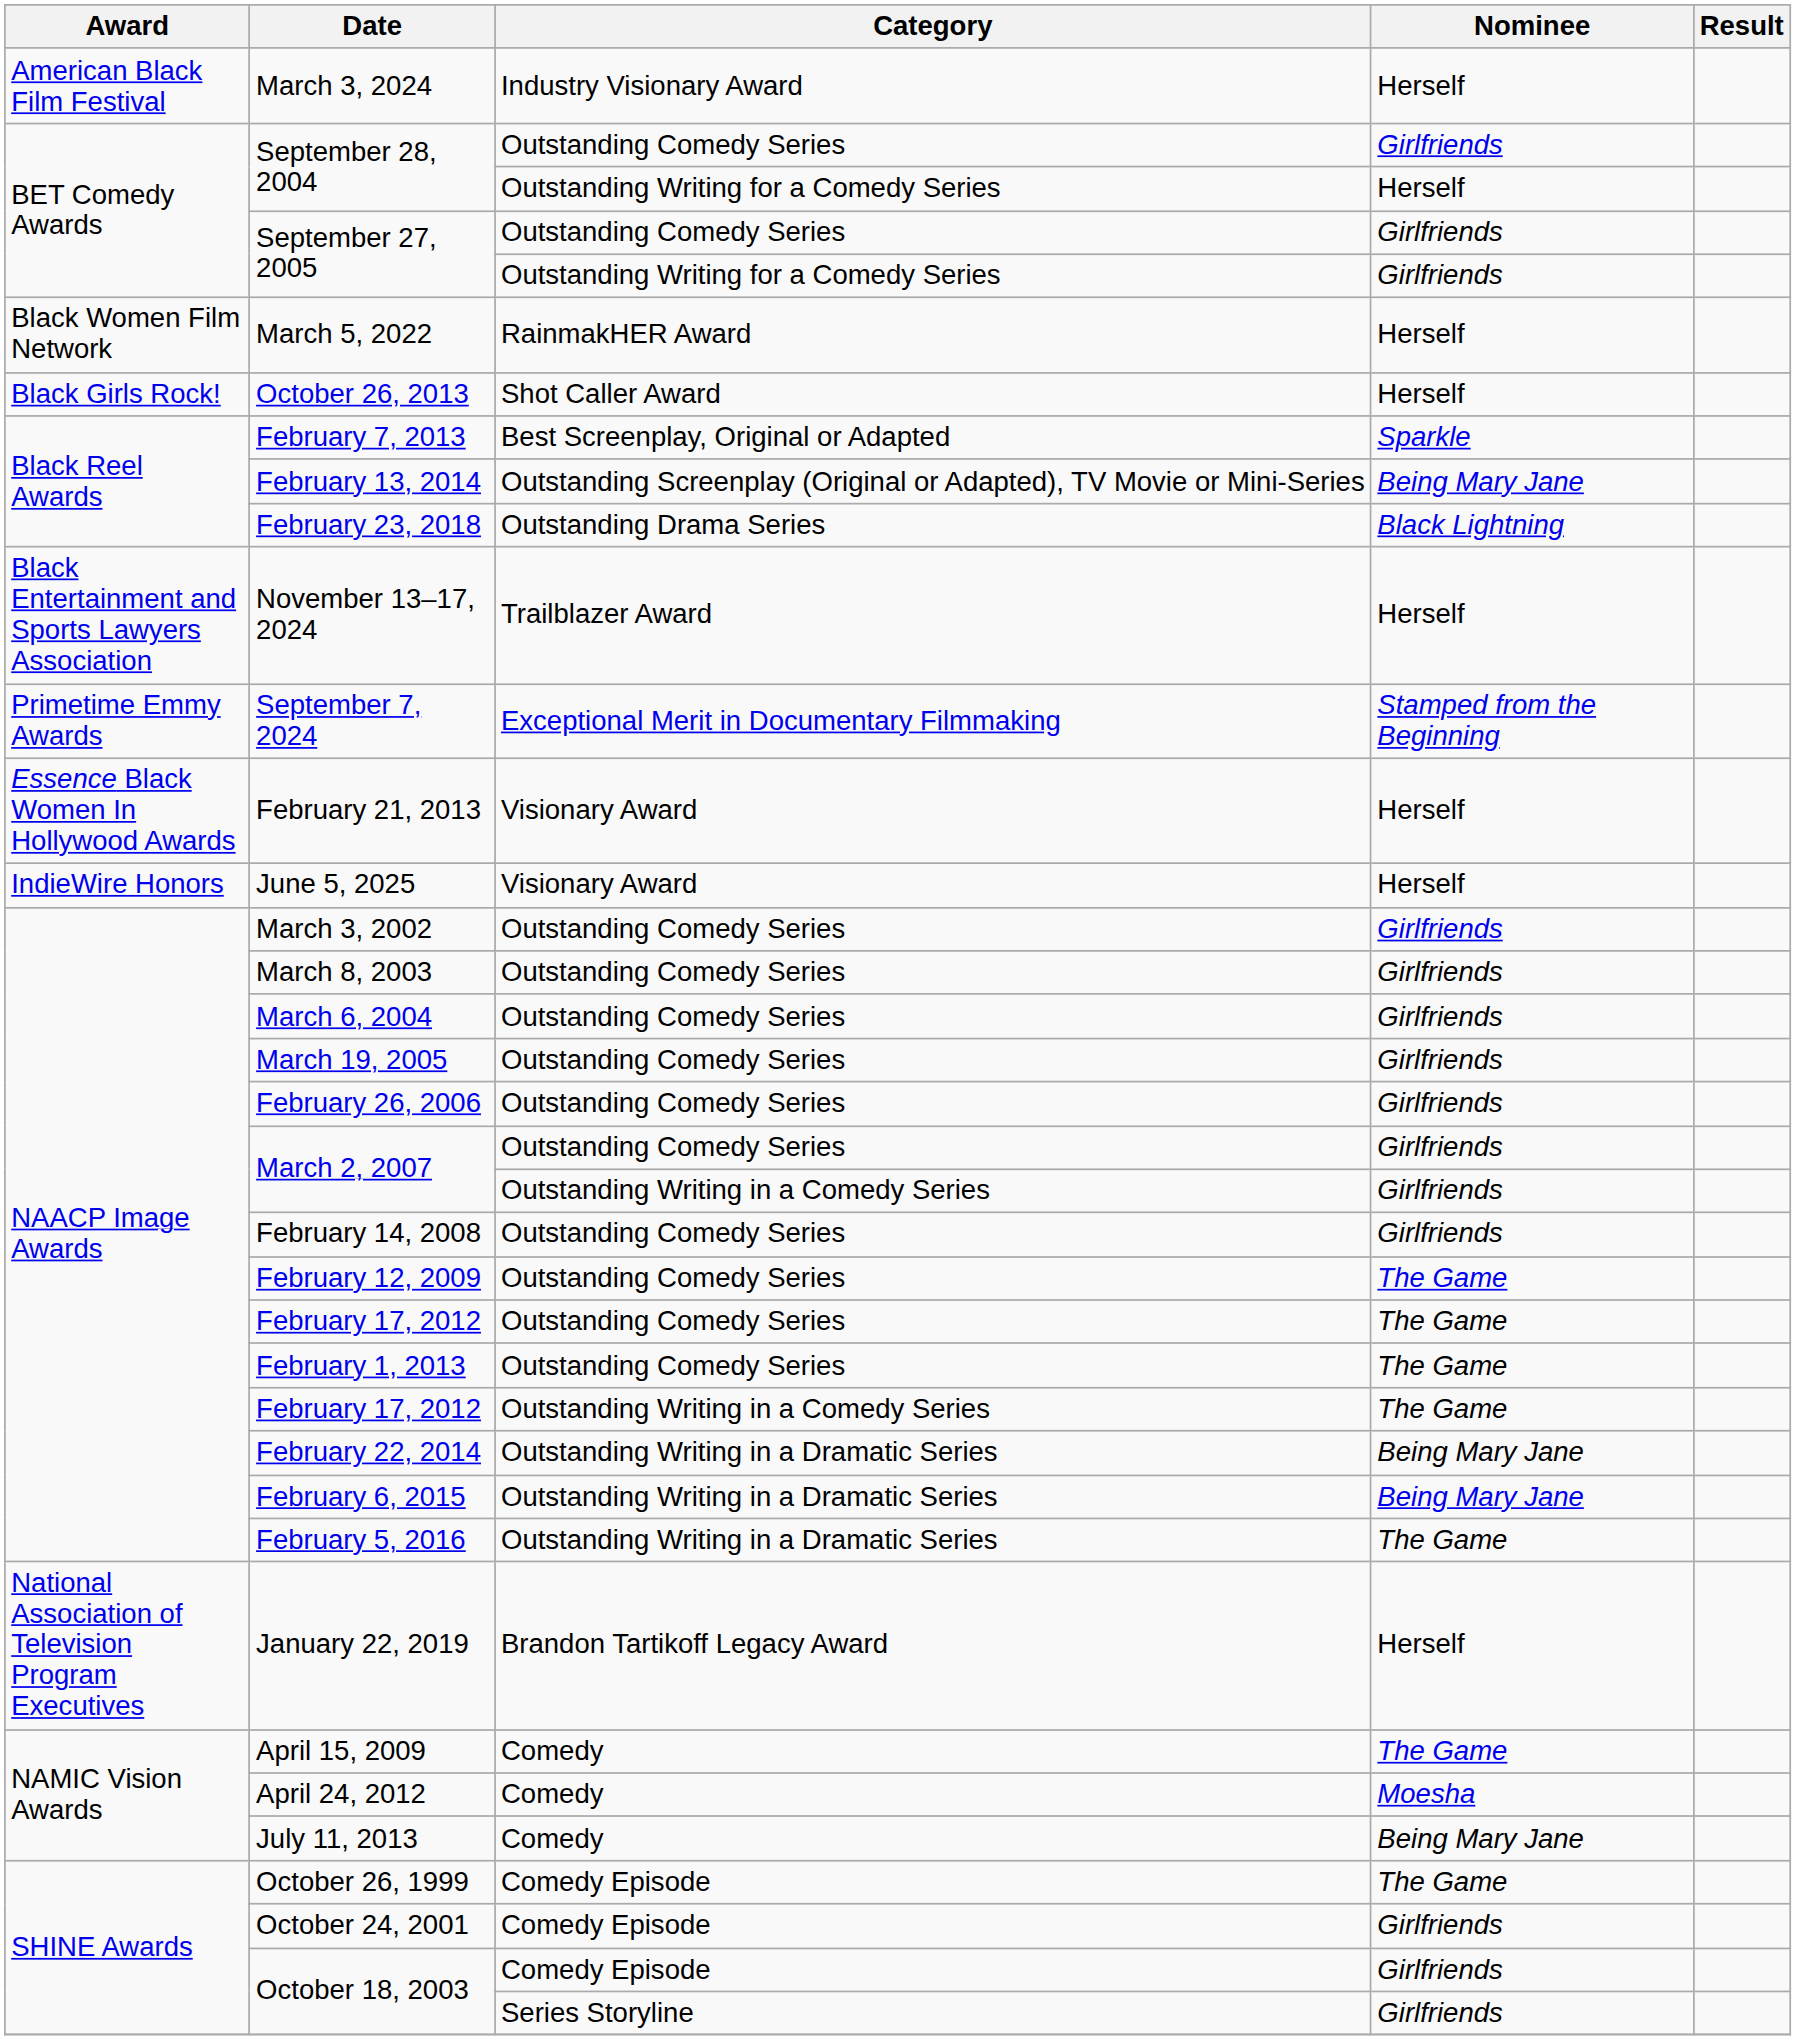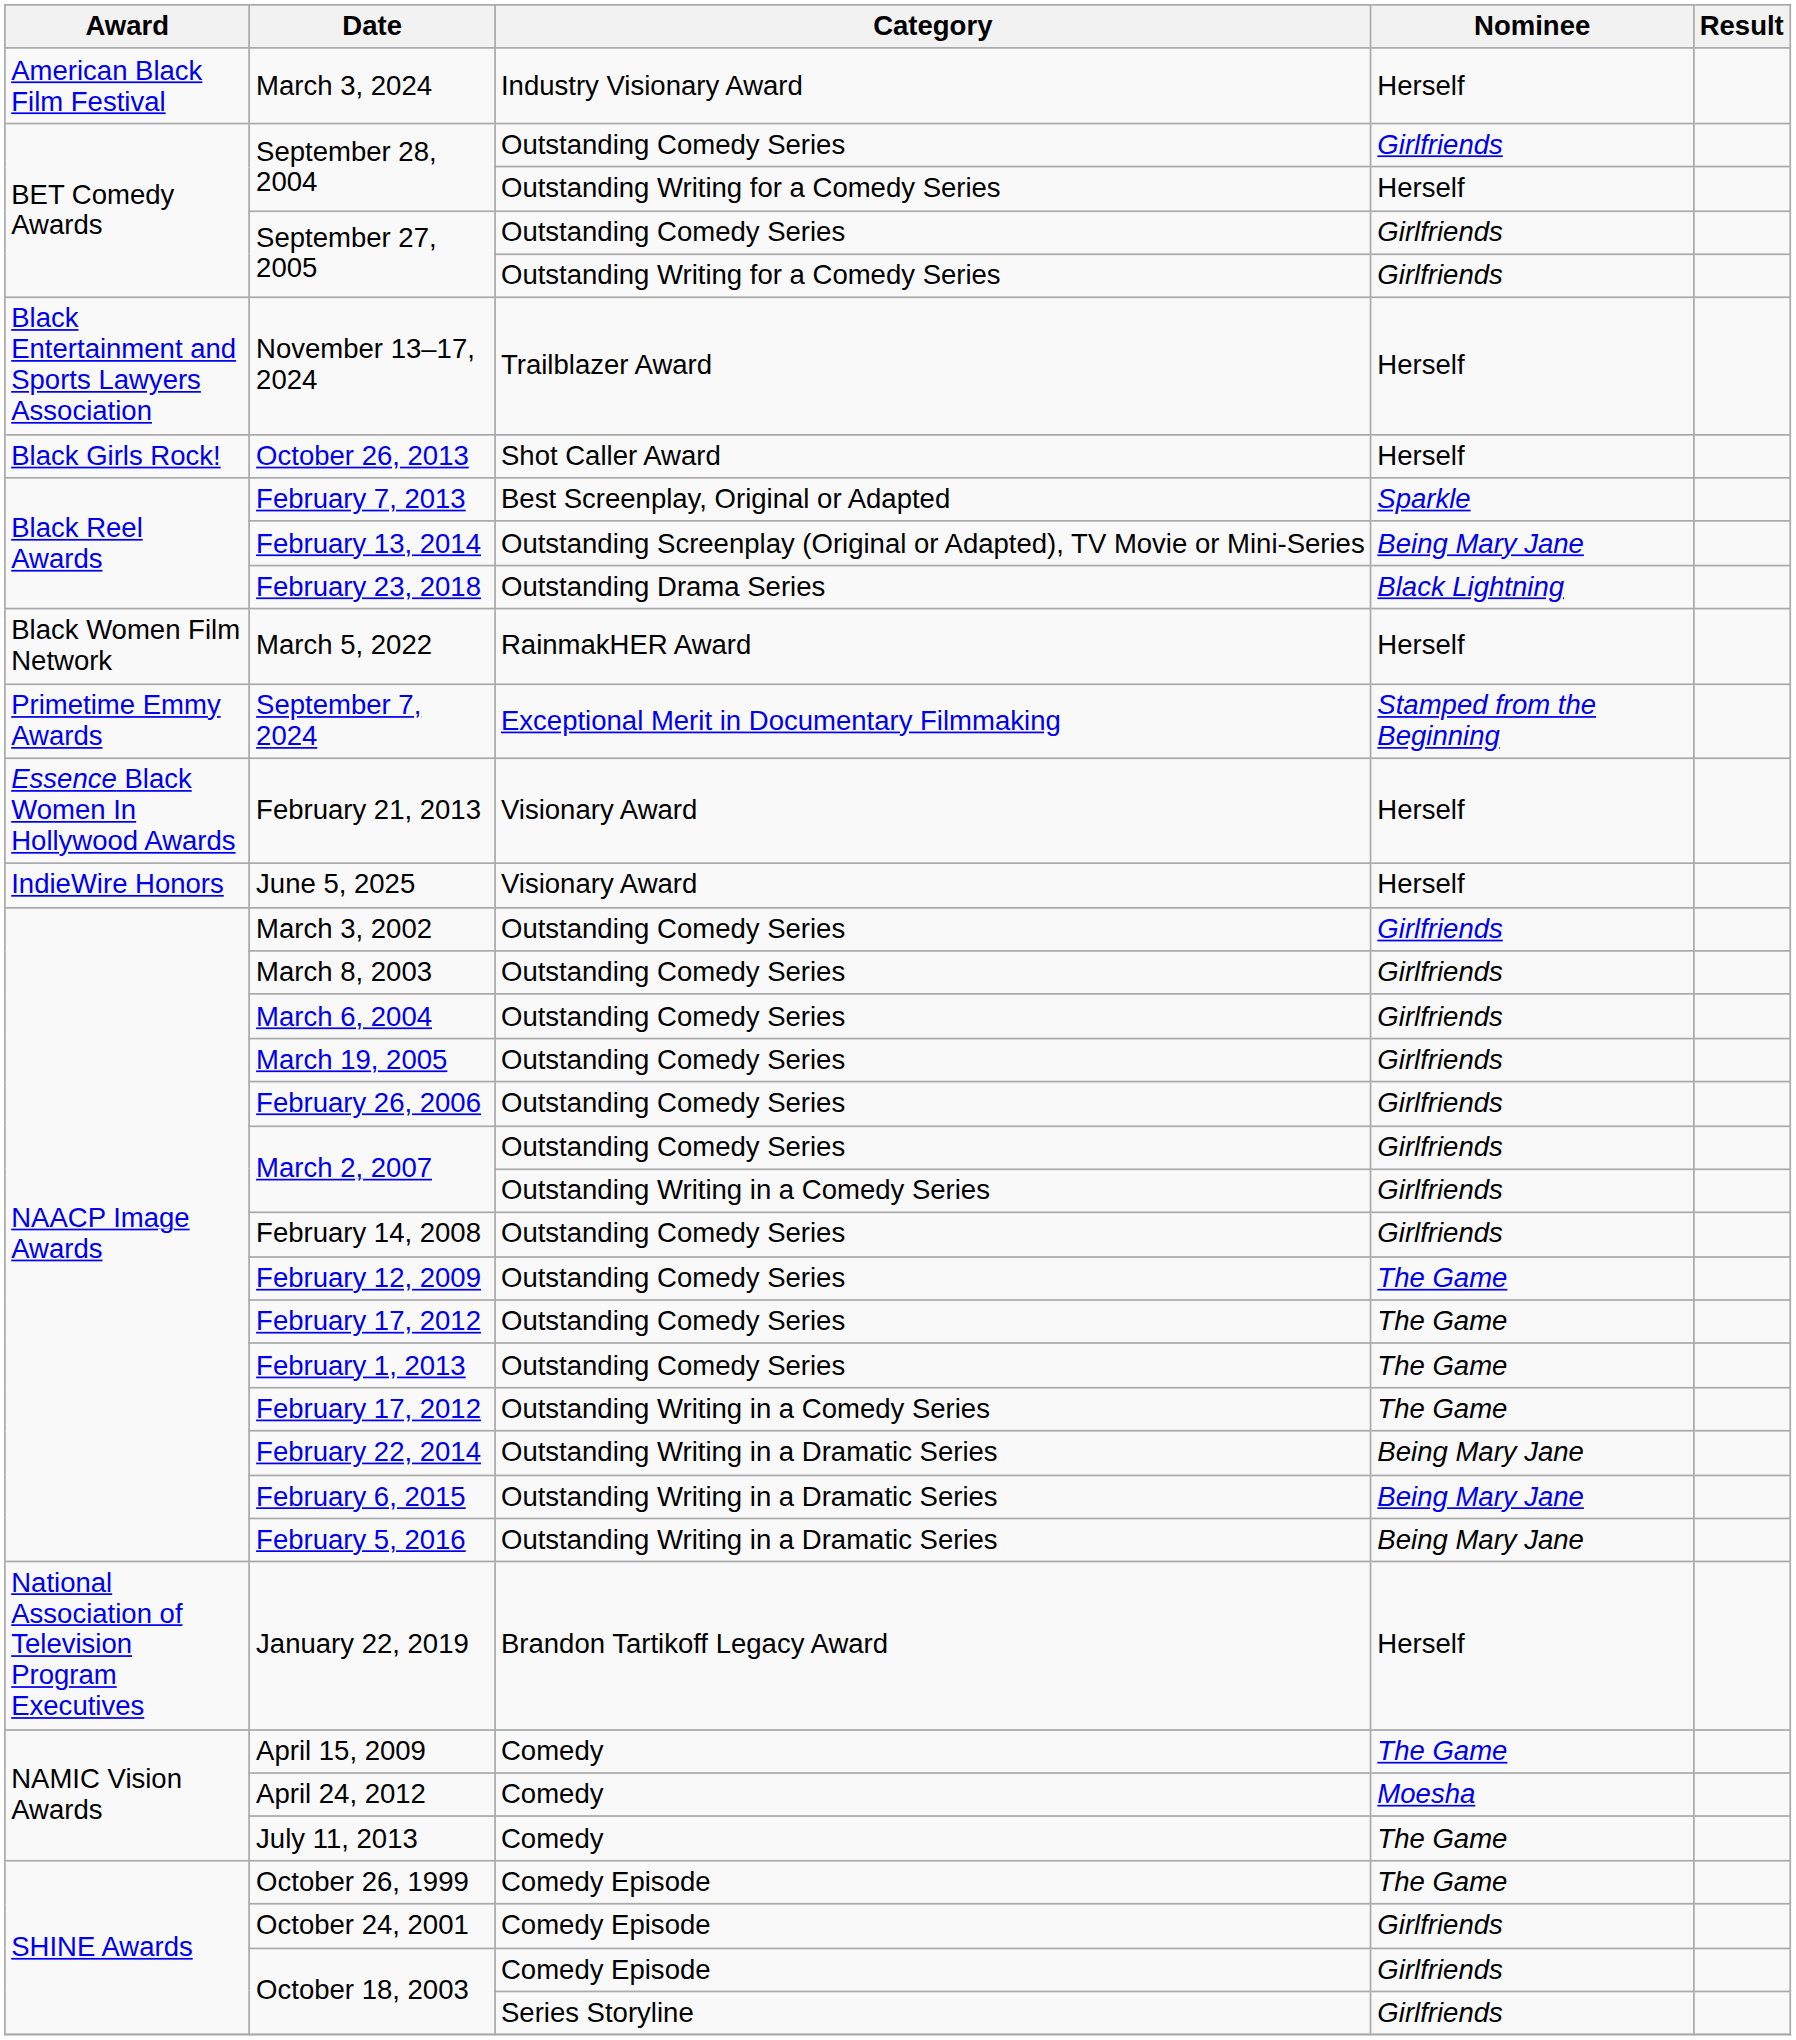rows swapped: November 13–17, 2024 <-> March 5, 2022
February 5, 2016 | Nominee: The Game -> Being Mary Jane
July 11, 2013 | Nominee: Being Mary Jane -> The Game
